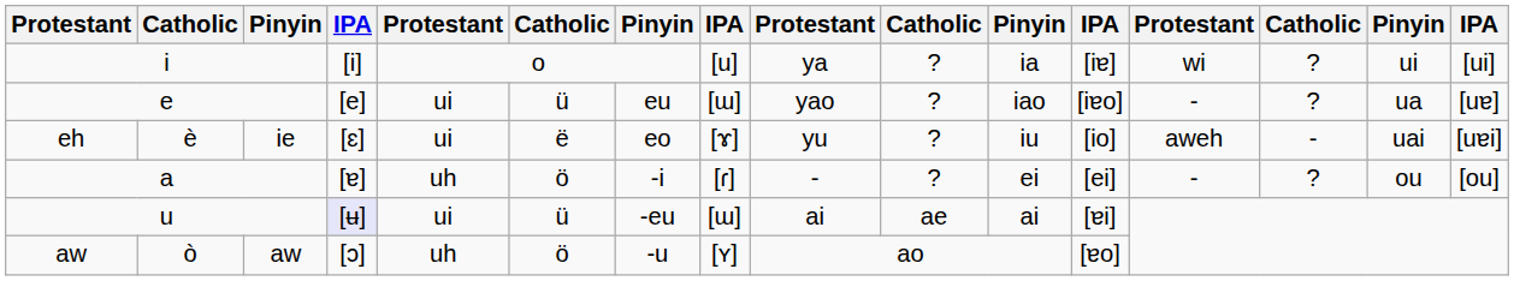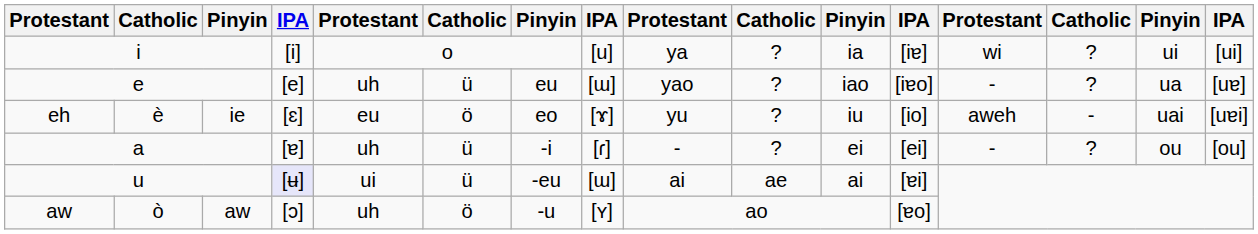e | column 5: ui -> uh
eh | column 5: ui -> eu
eh | column 6: ë -> ö
a | column 6: ö -> ü
